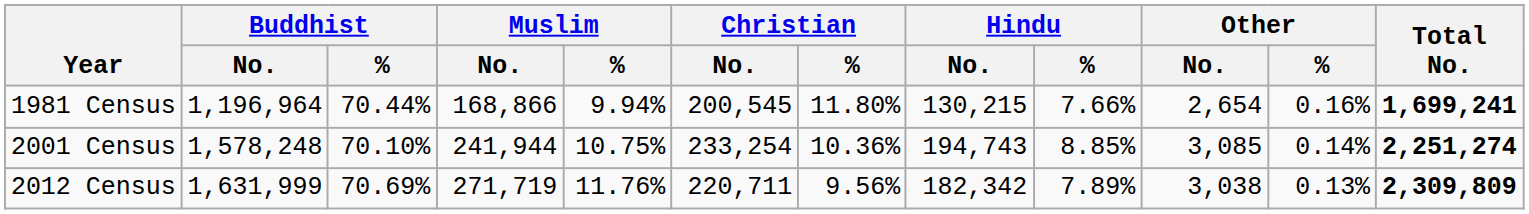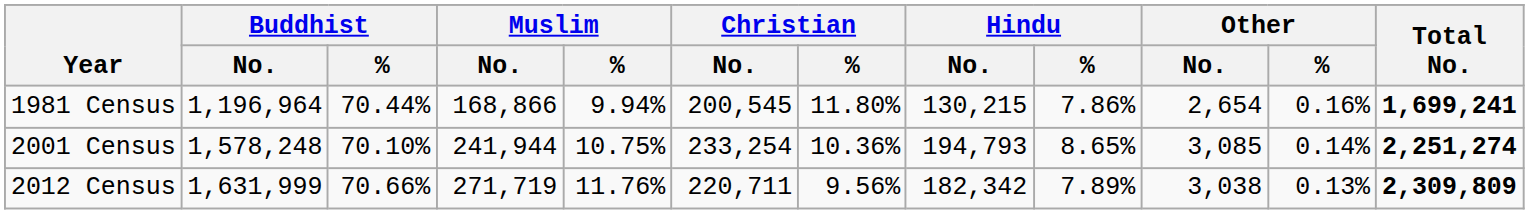1981 Census | Hindu / %: 7.66% -> 7.86%
2001 Census | Hindu / No.: 194,743 -> 194,793
2001 Census | Hindu / %: 8.85% -> 8.65%
2012 Census | Buddhist / %: 70.69% -> 70.66%
